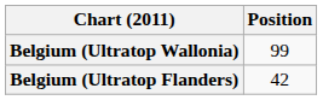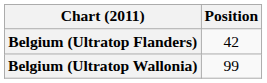rows swapped: Belgium (Ultratop Flanders) <-> Belgium (Ultratop Wallonia)
